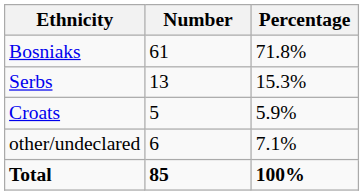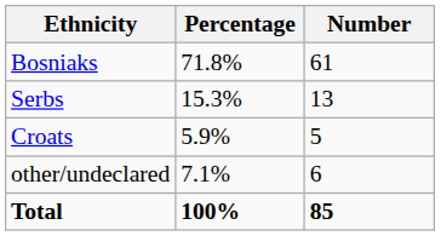columns swapped: Number <-> Percentage
